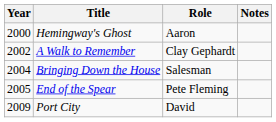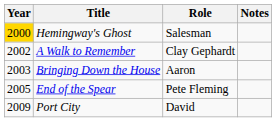Hemingway's Ghost | Year: no background -> gold background
Hemingway's Ghost | Role: Aaron -> Salesman
Bringing Down the House | Year: 2004 -> 2003
Bringing Down the House | Role: Salesman -> Aaron
